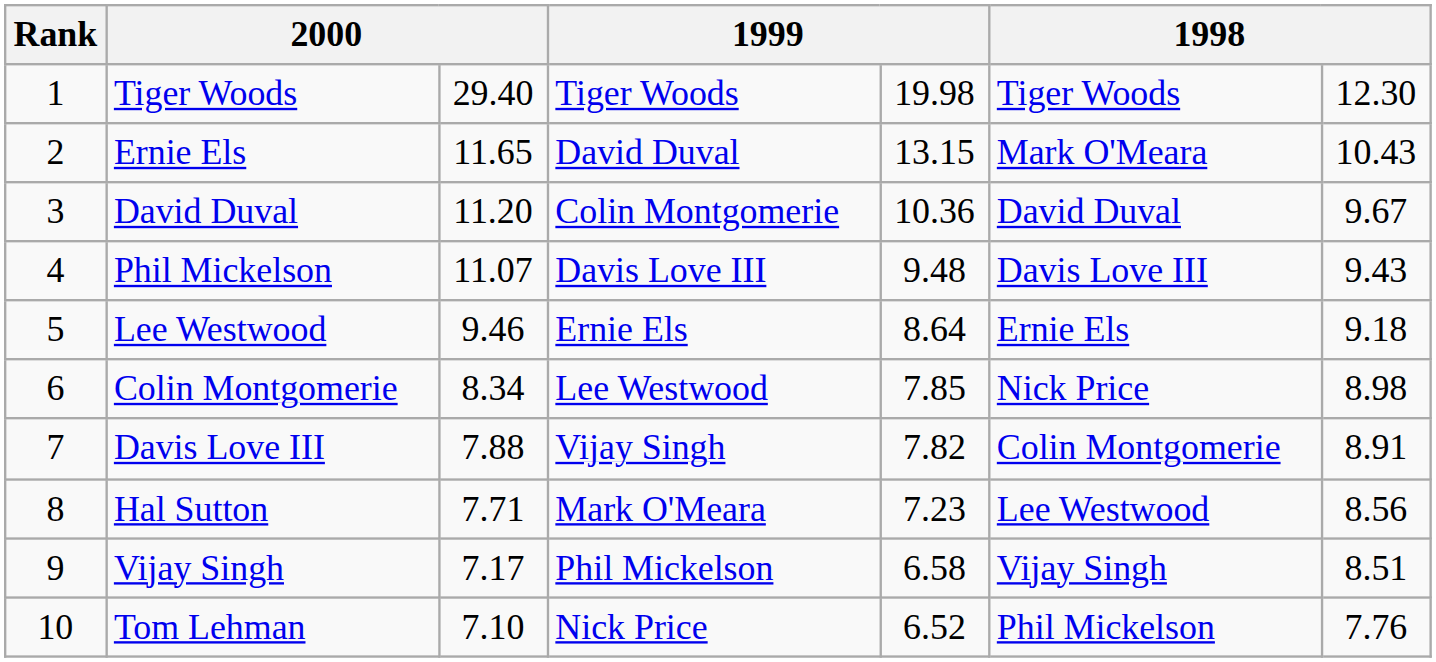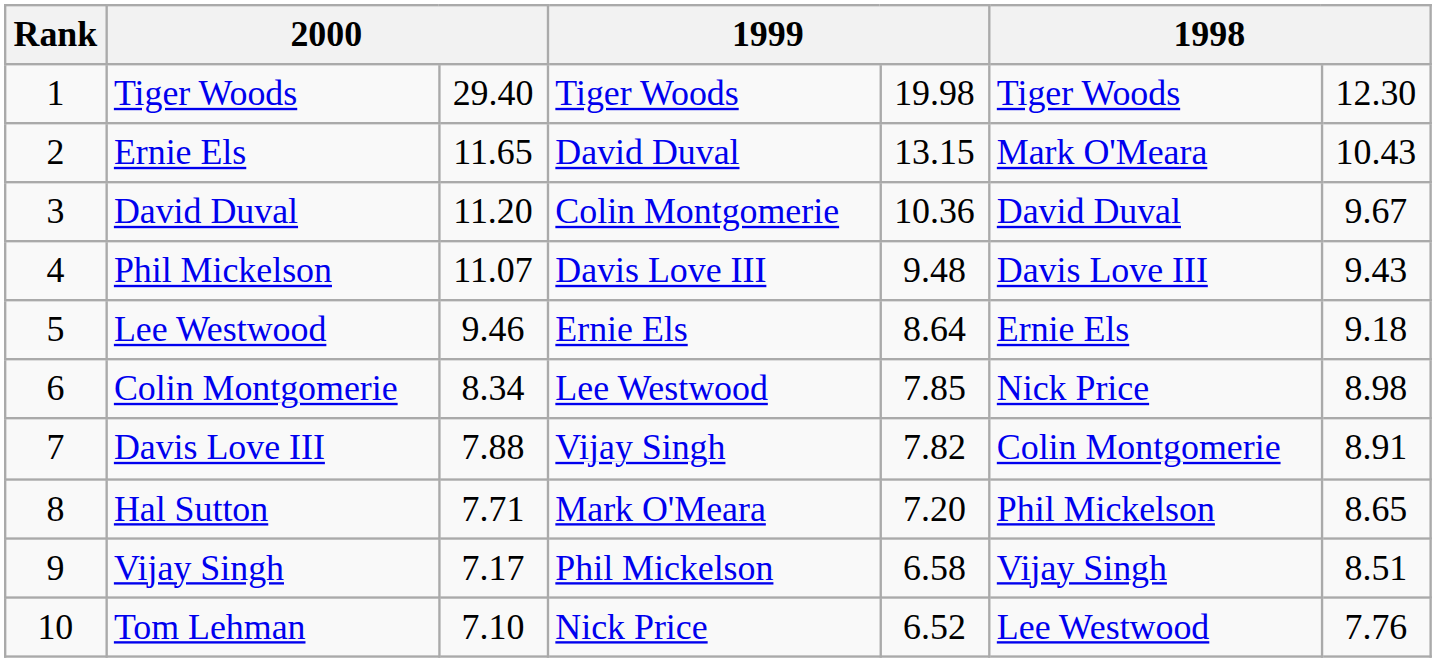Hal Sutton | column 5: 7.23 -> 7.20
Hal Sutton | column 6: Lee Westwood -> Phil Mickelson
Hal Sutton | column 7: 8.56 -> 8.65
Tom Lehman | column 6: Phil Mickelson -> Lee Westwood
